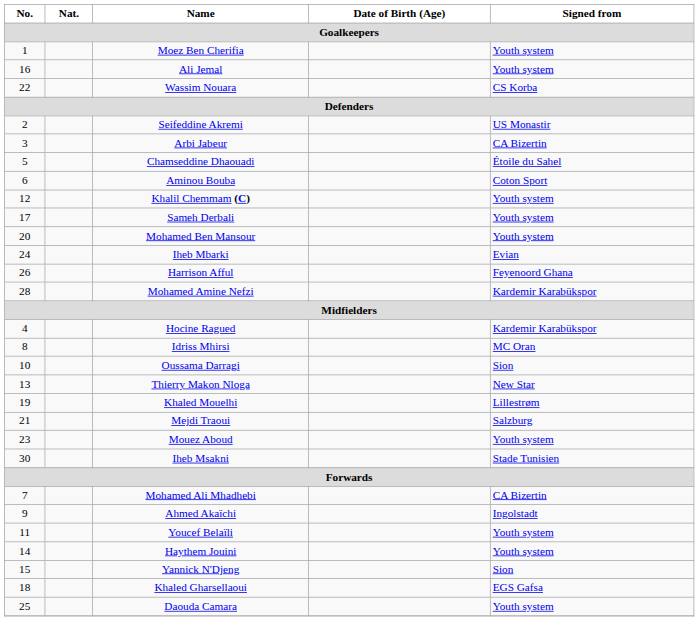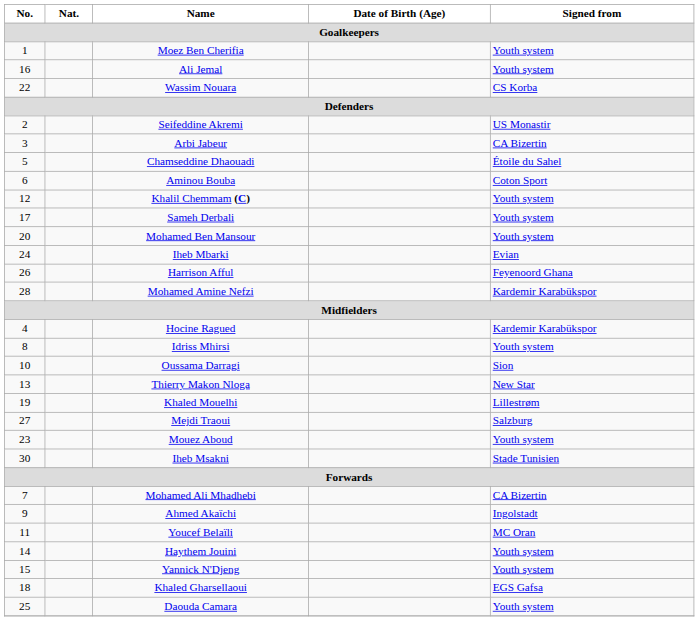Idriss Mhirsi | Signed from: MC Oran -> Youth system
Mejdi Traoui | No.: 21 -> 27
Youcef Belaïli | Signed from: Youth system -> MC Oran
Yannick N'Djeng | Signed from: Sion -> Youth system
